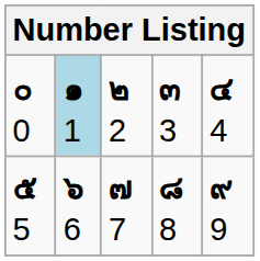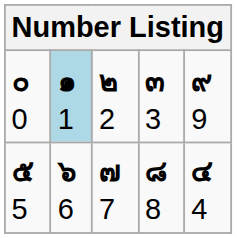๐ 0 | column 5: ๔ 4 -> ๙ 9
๕ 5 | column 5: ๙ 9 -> ๔ 4
